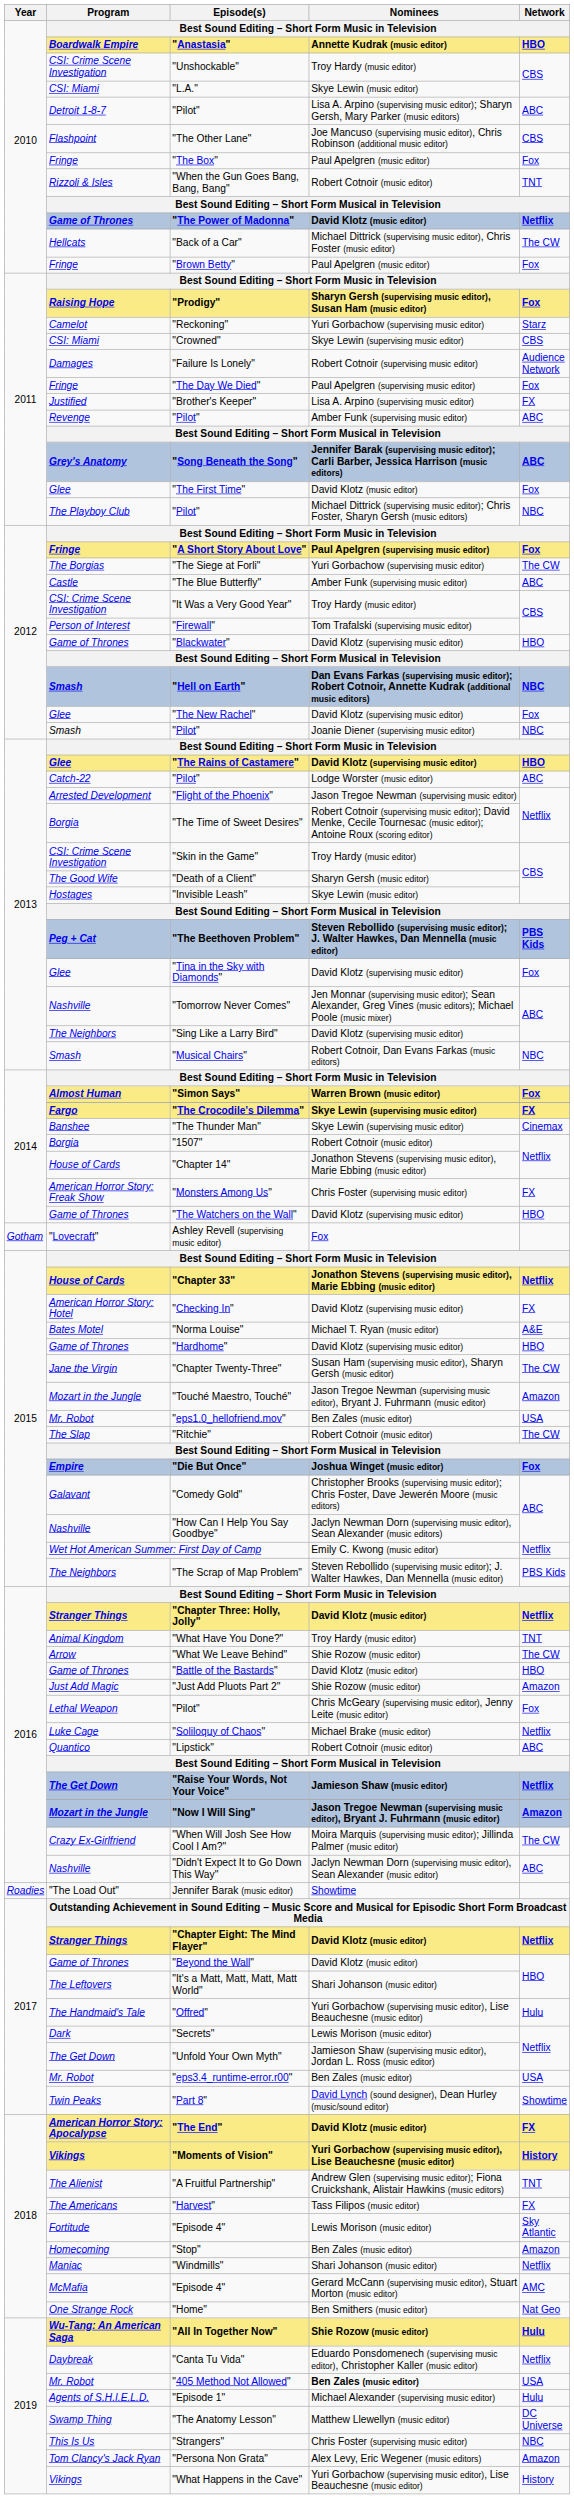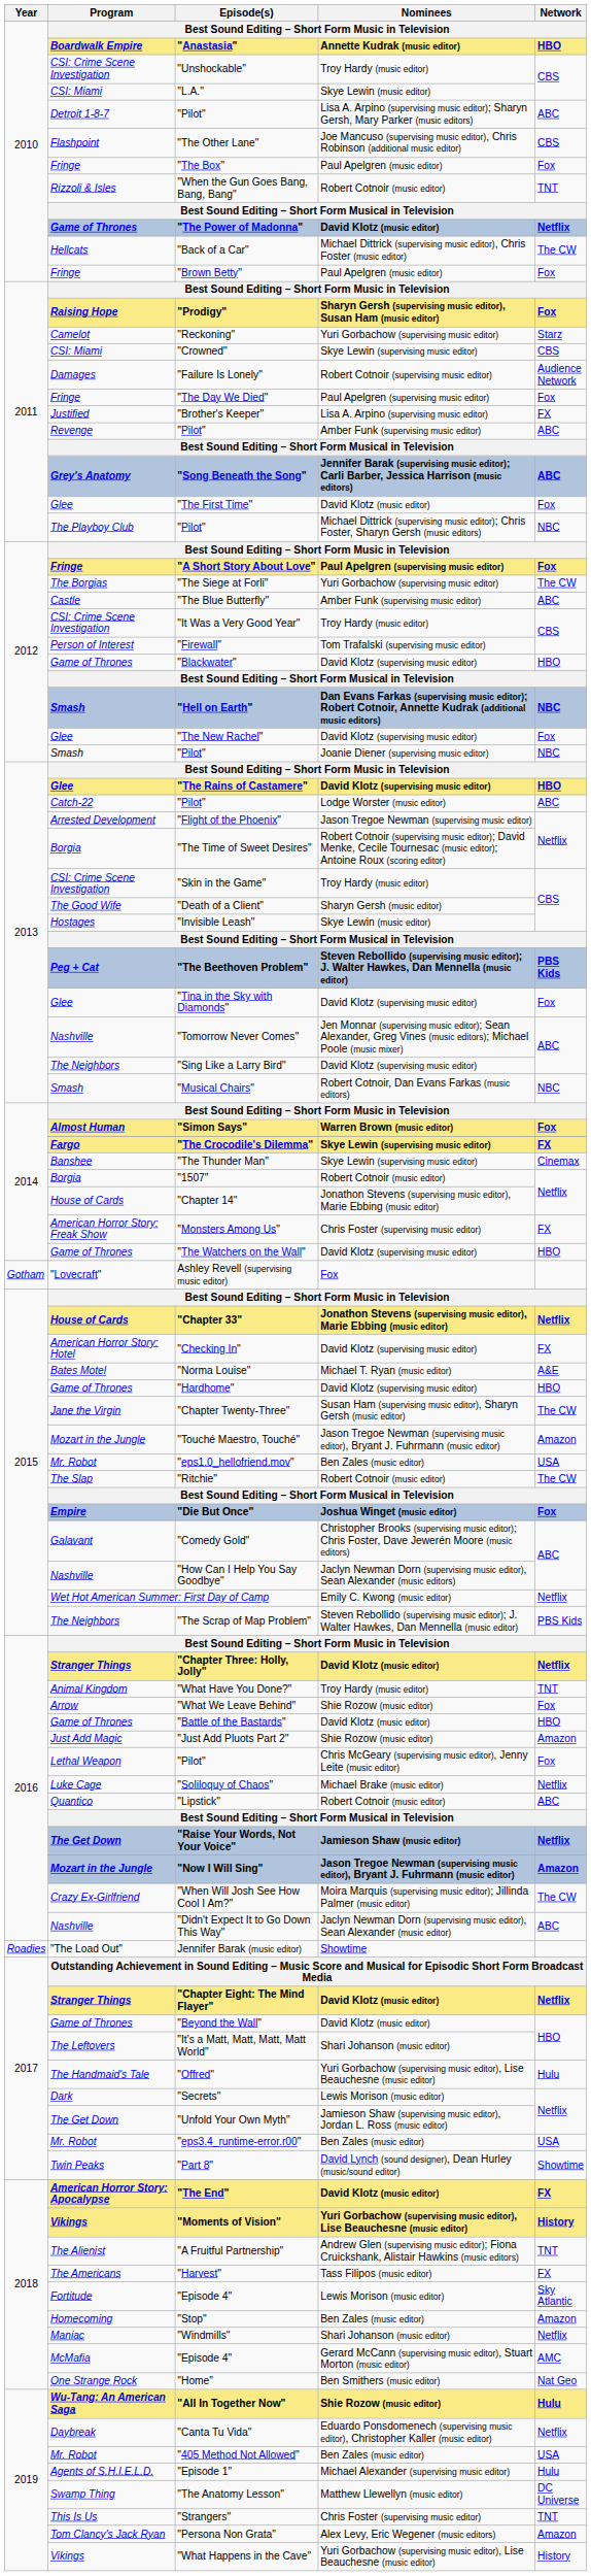"What We Leave Behind" | Network: The CW -> Fox
"405 Method Not Allowed" | Nominees: bold -> normal
"Strangers" | Network: NBC -> TNT
